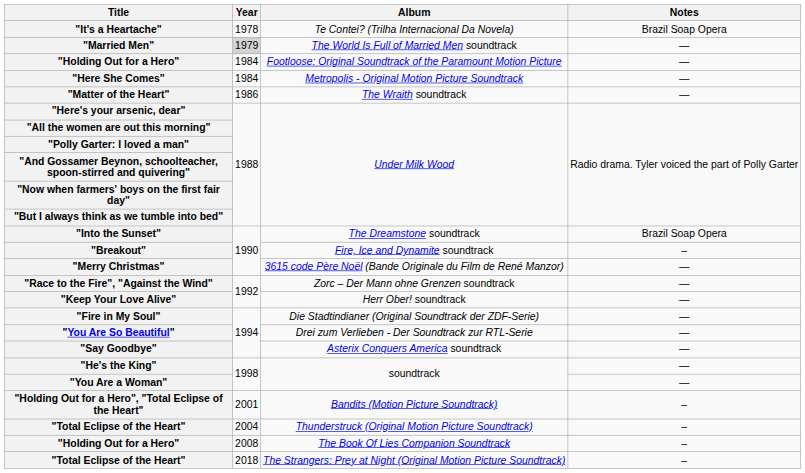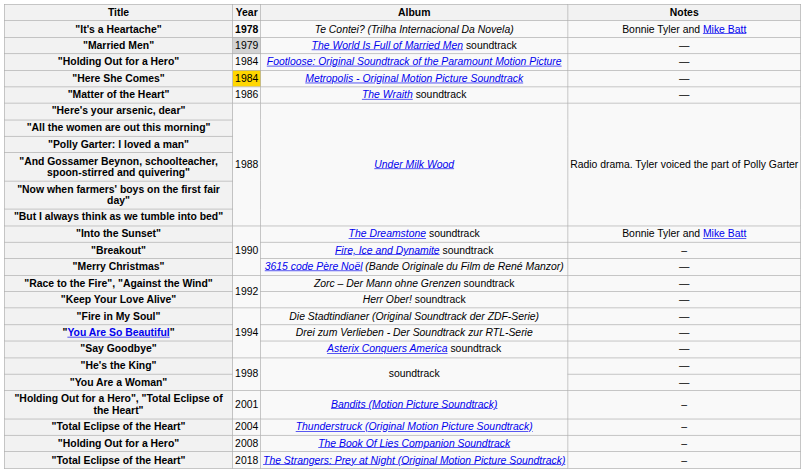Te Contei? (Trilha Internacional Da Novela) | Year: normal -> bold
Te Contei? (Trilha Internacional Da Novela) | Notes: Brazil Soap Opera -> Bonnie Tyler and Mike Batt
Metropolis - Original Motion Picture Soundtrack | Year: no background -> gold background
The Dreamstone soundtrack | Notes: Brazil Soap Opera -> Bonnie Tyler and Mike Batt
